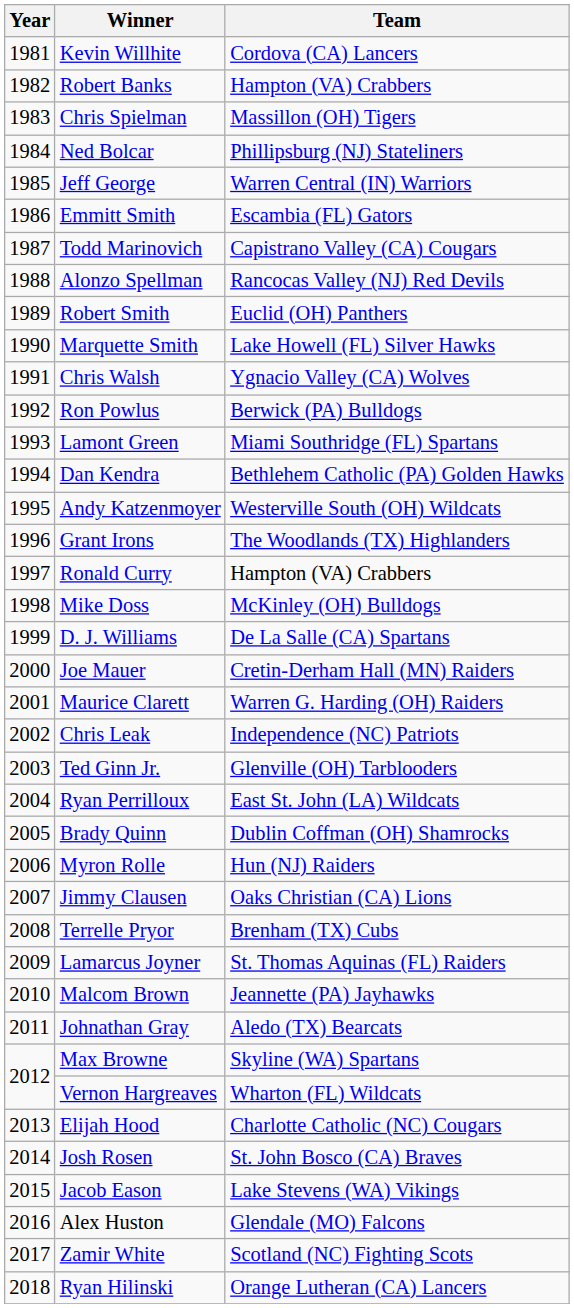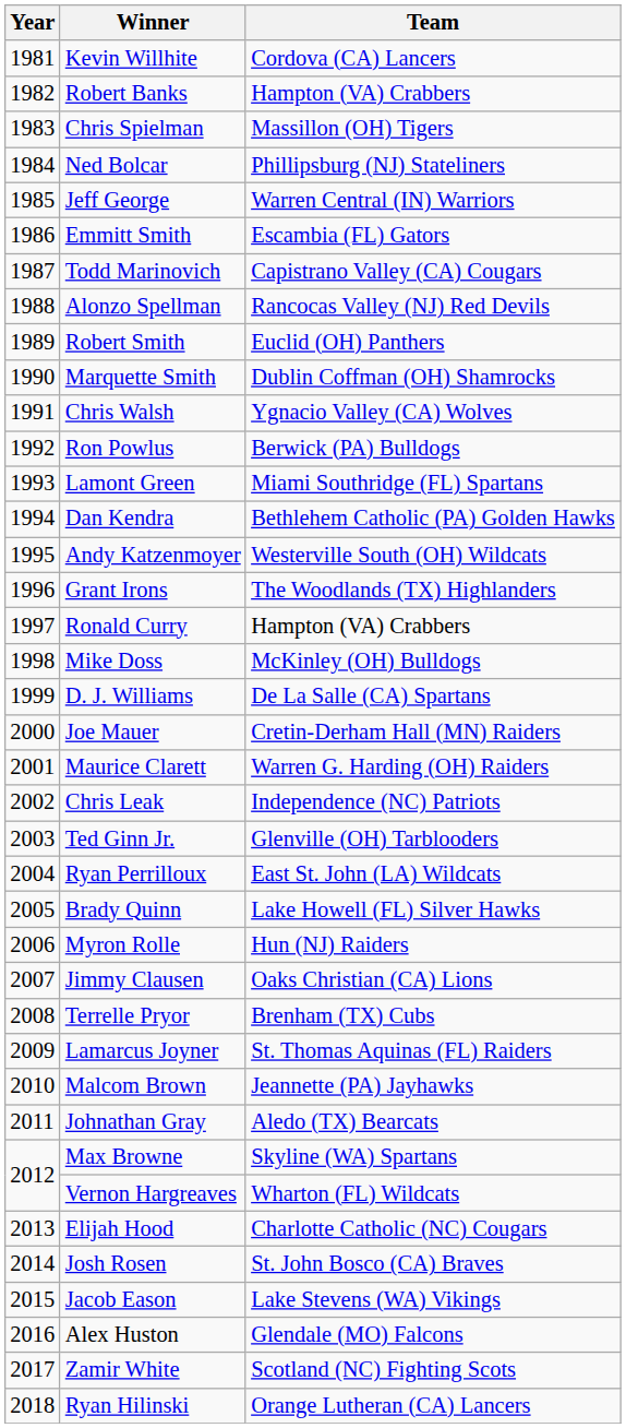Marquette Smith | Team: Lake Howell (FL) Silver Hawks -> Dublin Coffman (OH) Shamrocks
Brady Quinn | Team: Dublin Coffman (OH) Shamrocks -> Lake Howell (FL) Silver Hawks
